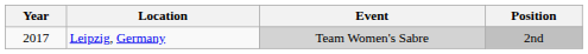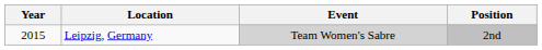Leipzig, Germany | Year: 2017 -> 2015
